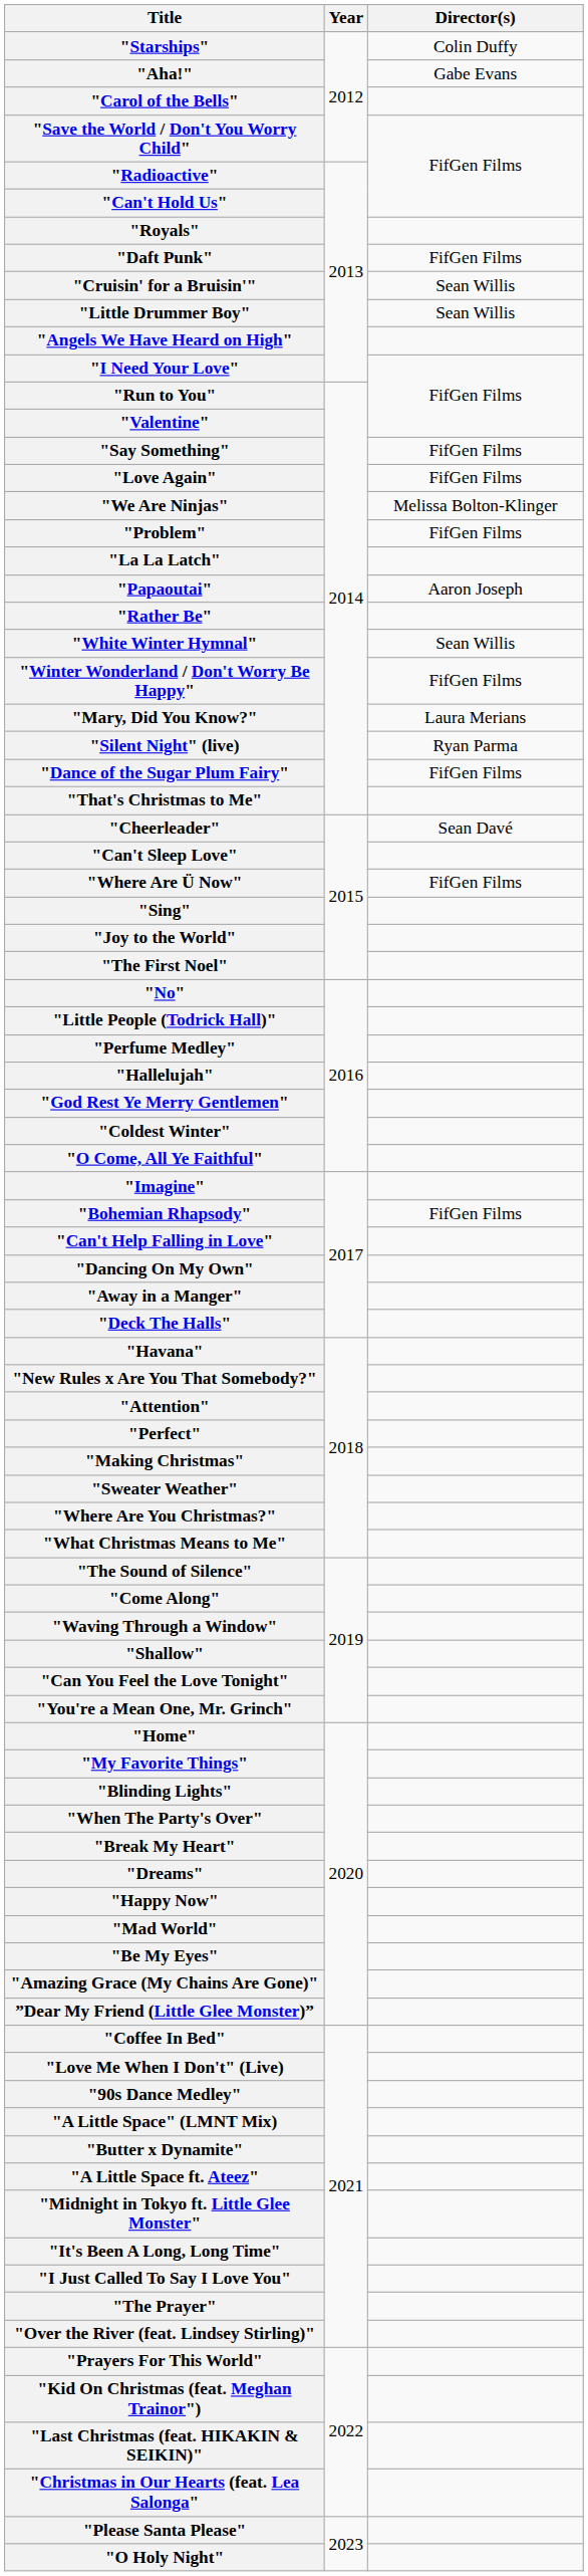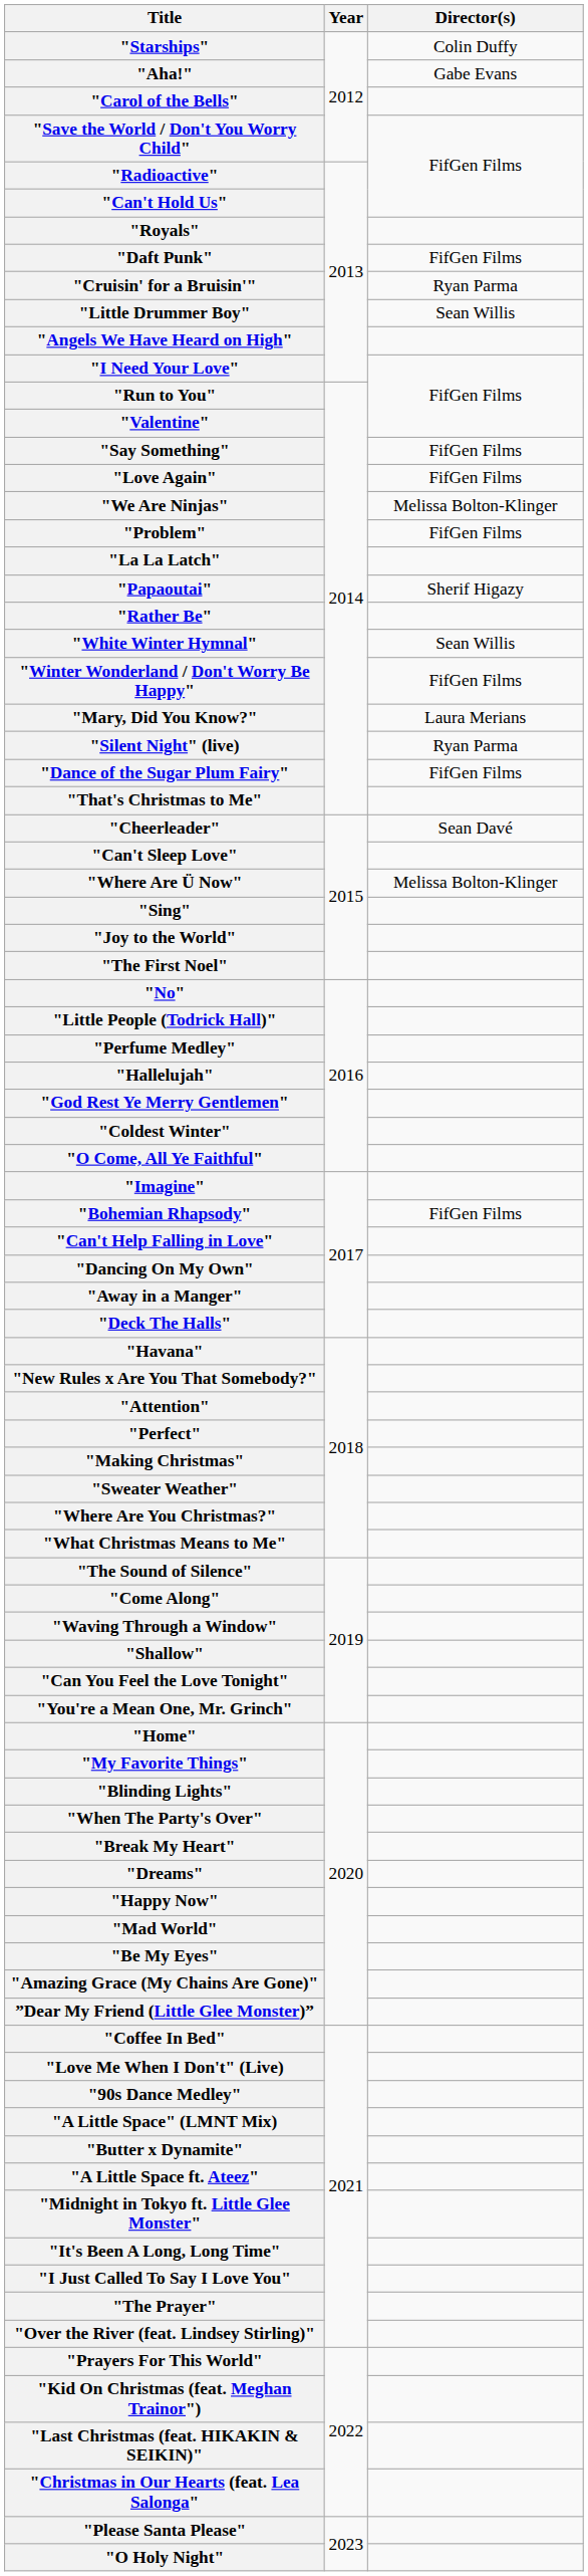"Cruisin' for a Bruisin'" | Director(s): Sean Willis -> Ryan Parma
"Papaoutai" | Director(s): Aaron Joseph -> Sherif Higazy
"Where Are Ü Now" | Director(s): FifGen Films -> Melissa Bolton-Klinger
